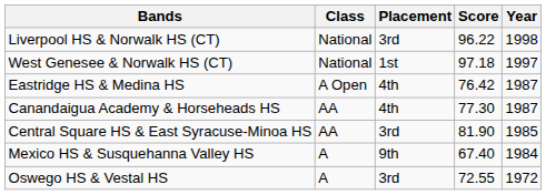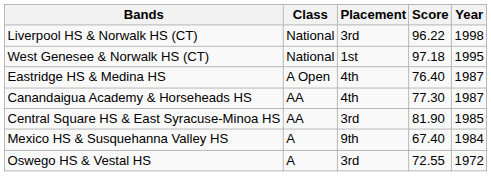West Genesee & Norwalk HS (CT) | Year: 1997 -> 1995
Eastridge HS & Medina HS | Score: 76.42 -> 76.40
